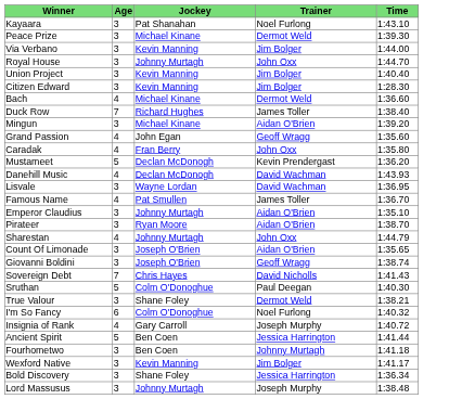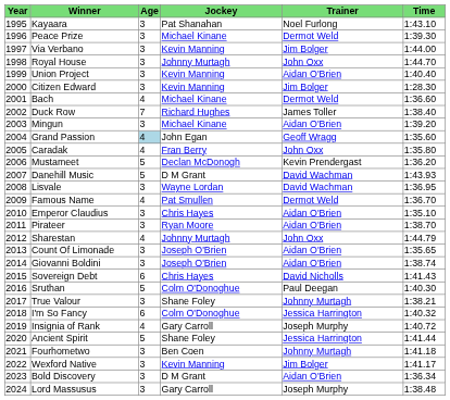+ column: Year | 1995 | 1996 | 1997 | 1998 | 1999 | 2000 | 2001 | 2002 | 2003 | 2004 | 2005 | 2006 | 2007 | 2008 | 2009 | 2010 | 2011 | 2012 | 2013 | 2014 | 2015 | 2016 | 2017 | 2018 | 2019 | 2020 | 2021 | 2022 | 2023 | 2024
Union Project | Trainer: Jim Bolger -> Aidan O'Brien
Grand Passion | Age: no background -> lightblue background
Danehill Music | Age: 4 -> 5
Danehill Music | Jockey: Declan McDonogh -> D M Grant
Famous Name | Trainer: James Toller -> Dermot Weld
Emperor Claudius | Jockey: Johnny Murtagh -> Chris Hayes
Giovanni Boldini | Trainer: Geoff Wragg -> Aidan O'Brien
Sovereign Debt | Age: 7 -> 6
True Valour | Trainer: Dermot Weld -> Johnny Murtagh
I'm So Fancy | Trainer: Noel Furlong -> Jessica Harrington
Ancient Spirit | Jockey: Ben Coen -> Shane Foley
Bold Discovery | Jockey: Shane Foley -> D M Grant
Bold Discovery | Trainer: Jessica Harrington -> Aidan O'Brien
Lord Massusus | Jockey: Johnny Murtagh -> Gary Carroll
